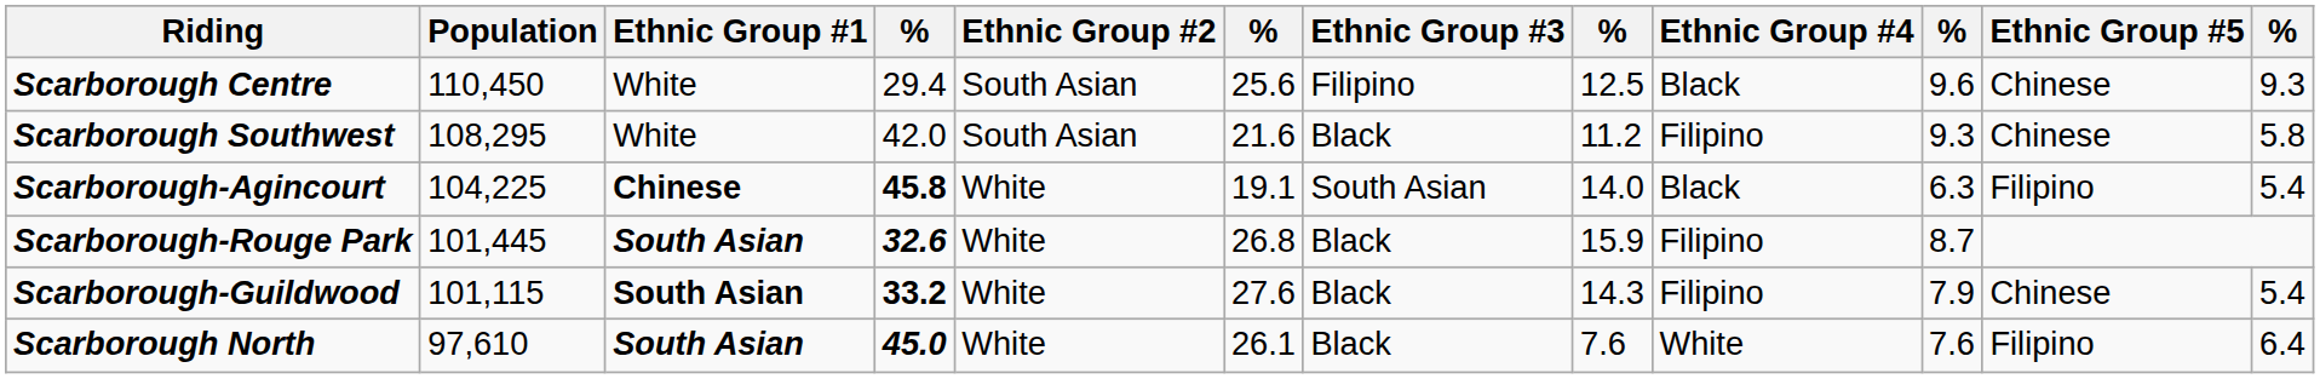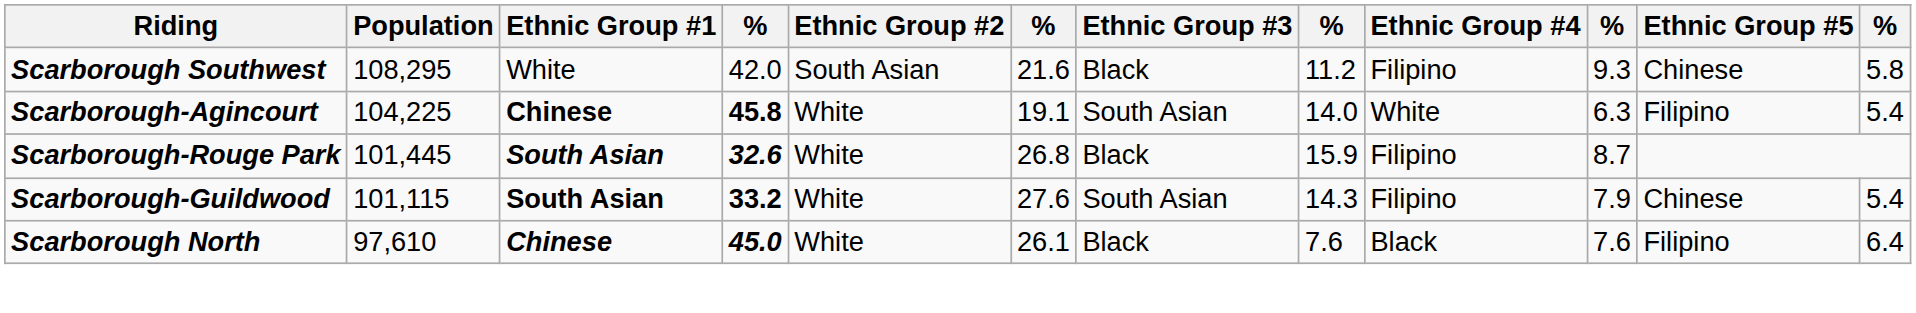- row: Scarborough Centre | 110,450 | White | 29.4 | South Asian | 25.6 | Filipino | 12.5 | Black | 9.6 | Chinese | 9.3
Scarborough-Agincourt | Ethnic Group #4: Black -> White
Scarborough-Guildwood | Ethnic Group #3: Black -> South Asian
Scarborough North | Ethnic Group #1: South Asian -> Chinese
Scarborough North | Ethnic Group #4: White -> Black
